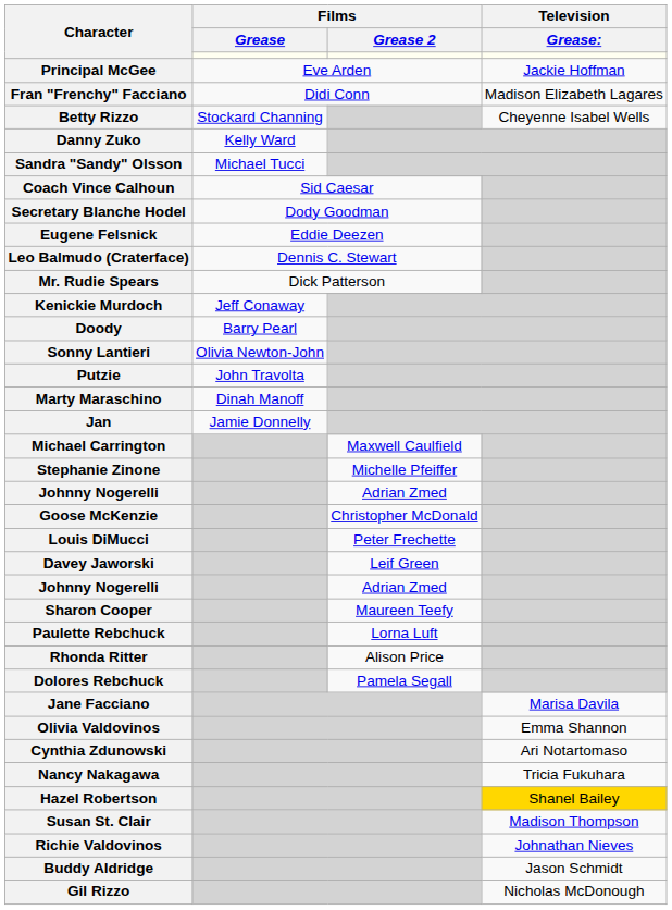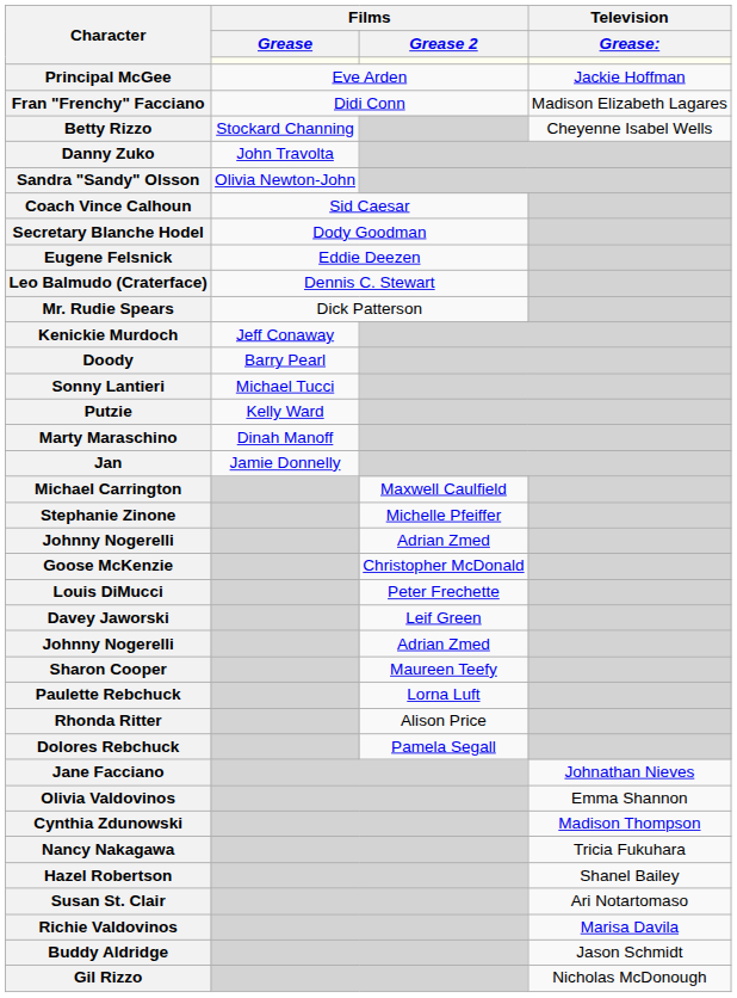Danny Zuko | Films / Grease: Kelly Ward -> John Travolta
Sandra "Sandy" Olsson | Films / Grease: Michael Tucci -> Olivia Newton-John
Sonny Lantieri | Films / Grease: Olivia Newton-John -> Michael Tucci
Putzie | Films / Grease: John Travolta -> Kelly Ward
Jane Facciano | Television / Grease:: Marisa Davila -> Johnathan Nieves
Cynthia Zdunowski | Television / Grease:: Ari Notartomaso -> Madison Thompson
Hazel Robertson | Television / Grease:: gold background -> no background
Susan St. Clair | Television / Grease:: Madison Thompson -> Ari Notartomaso
Richie Valdovinos | Television / Grease:: Johnathan Nieves -> Marisa Davila
